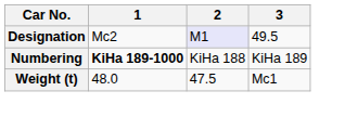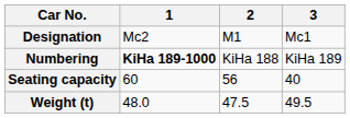Designation | 2: lavender background -> no background
Designation | 3: 49.5 -> Mc1
+ row: Seating capacity | 60 | 56 | 40
Weight (t) | 3: Mc1 -> 49.5
